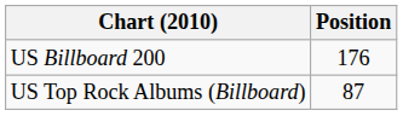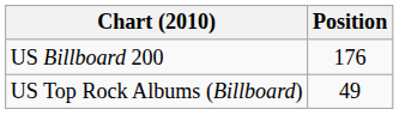US Top Rock Albums (Billboard) | Position: 87 -> 49
